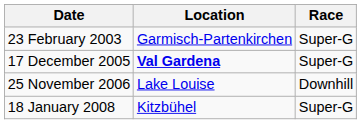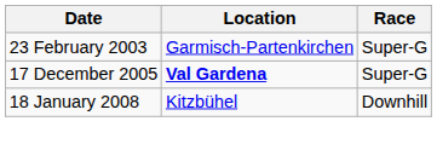- row: 25 November 2006 | Lake Louise | Downhill
18 January 2008 | Race: Super-G -> Downhill
